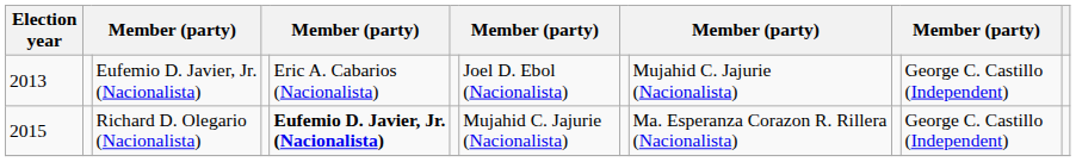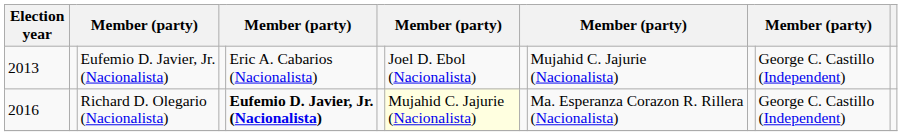Richard D. Olegario (Nacionalista) | Election year: 2015 -> 2016
Richard D. Olegario (Nacionalista) | column 7: no background -> lightyellow background
